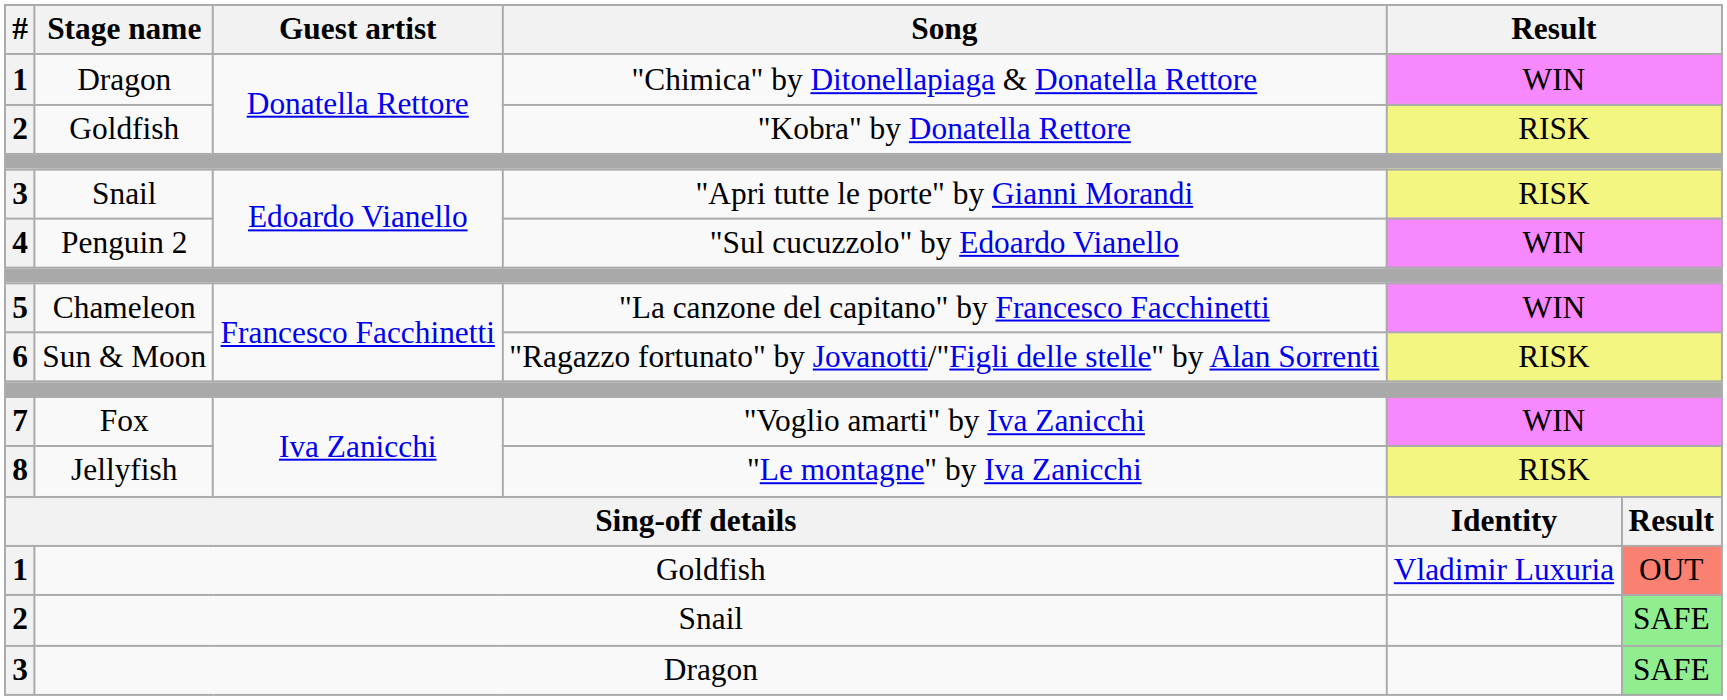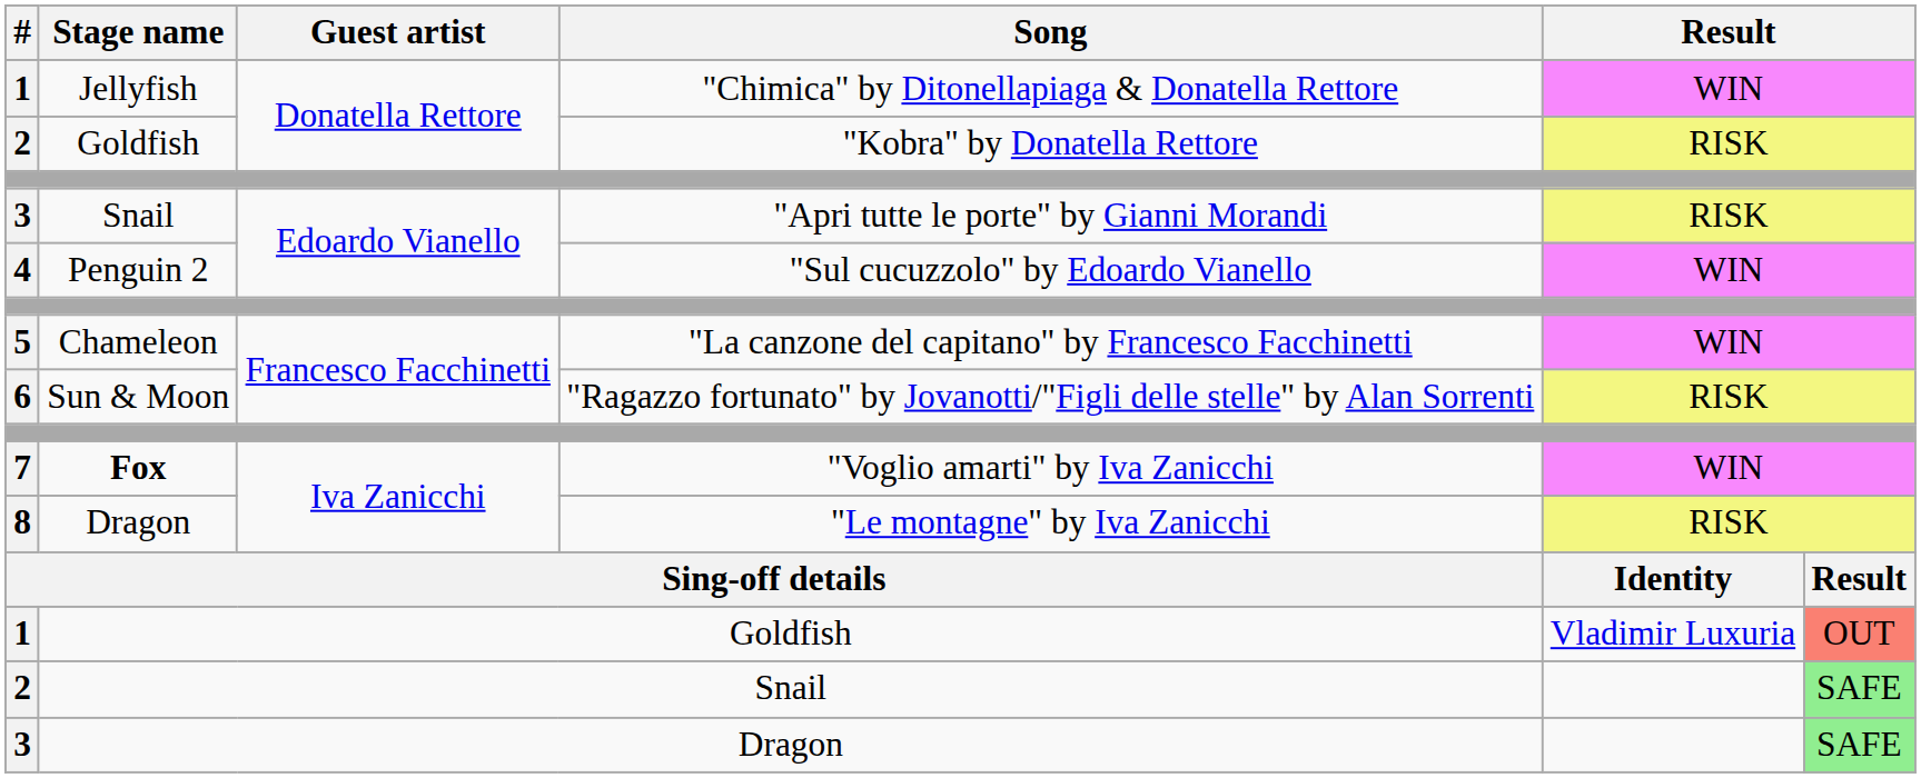"Chimica" by Ditonellapiaga & Donatella Rettore | Stage name: Dragon -> Jellyfish
"Voglio amarti" by Iva Zanicchi | Stage name: normal -> bold
"Le montagne" by Iva Zanicchi | Stage name: Jellyfish -> Dragon
